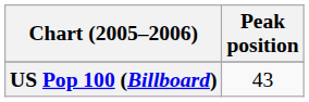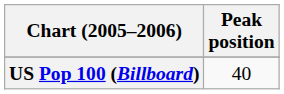US Pop 100 (Billboard) | Peak position: 43 -> 40
